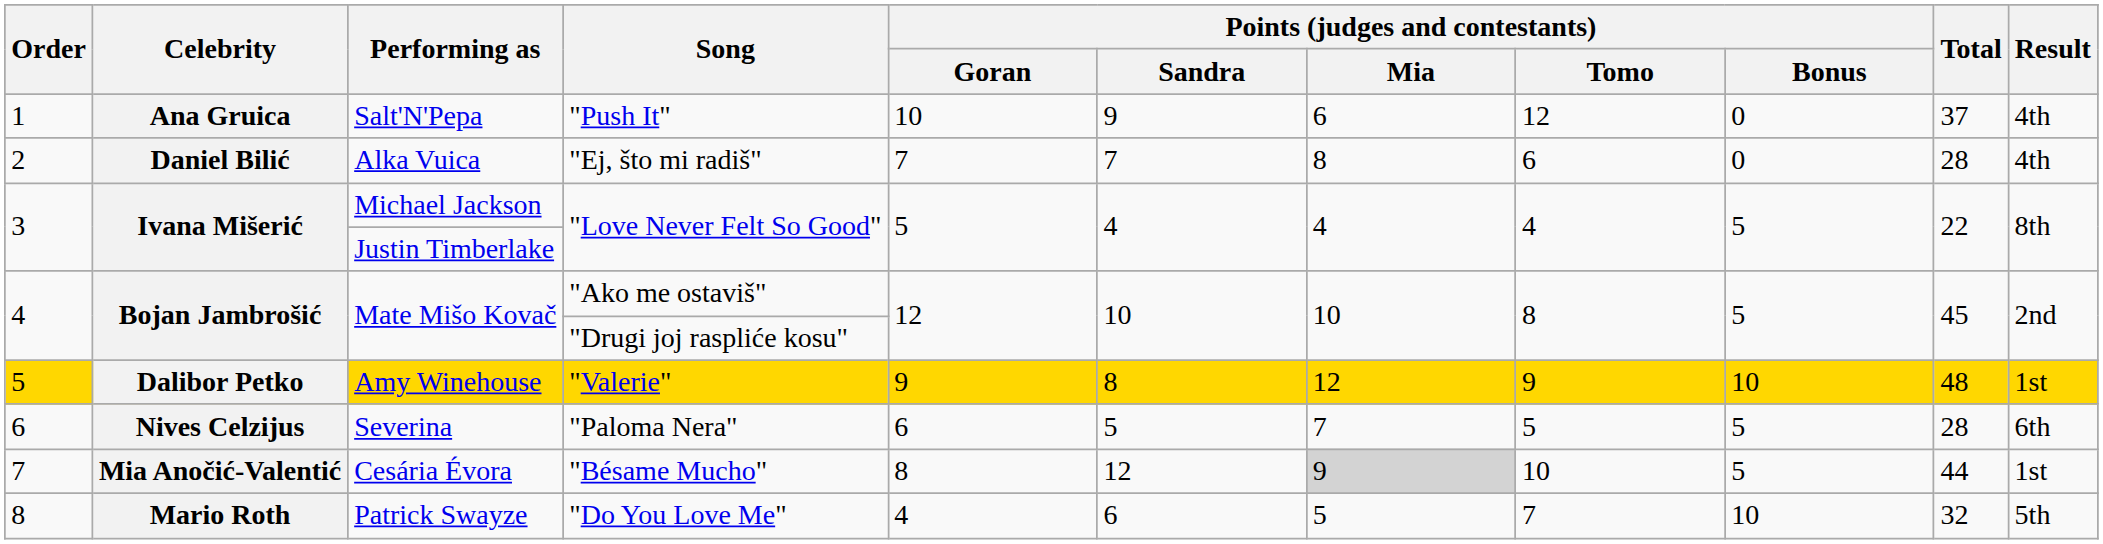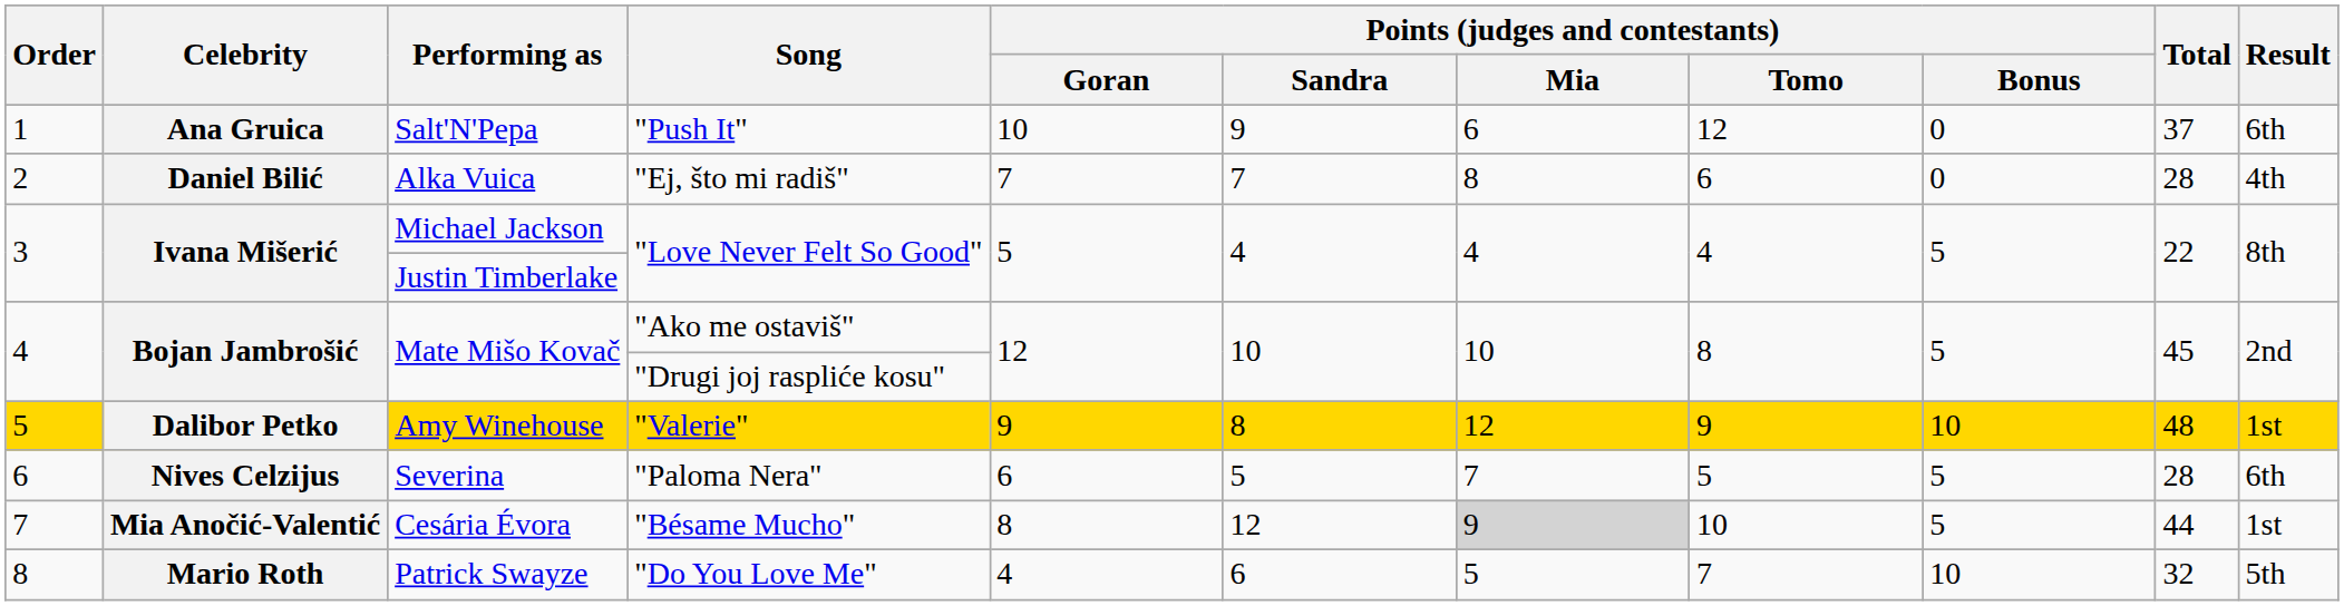Salt'N'Pepa | Result: 4th -> 6th
